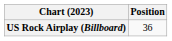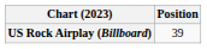US Rock Airplay (Billboard) | Position: 36 -> 39
